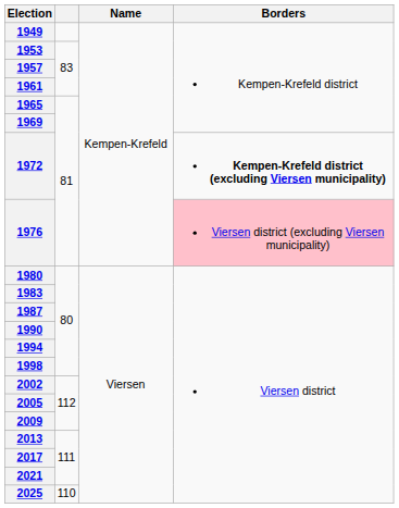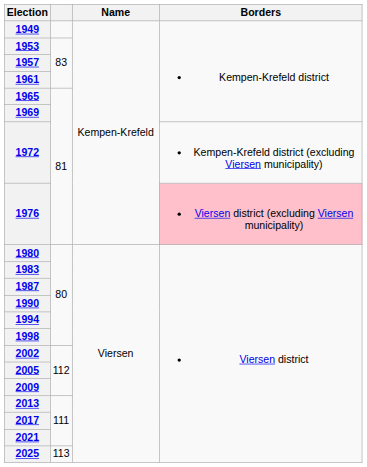1972 | Borders: bold -> normal
2025 | column 2: 110 -> 113
